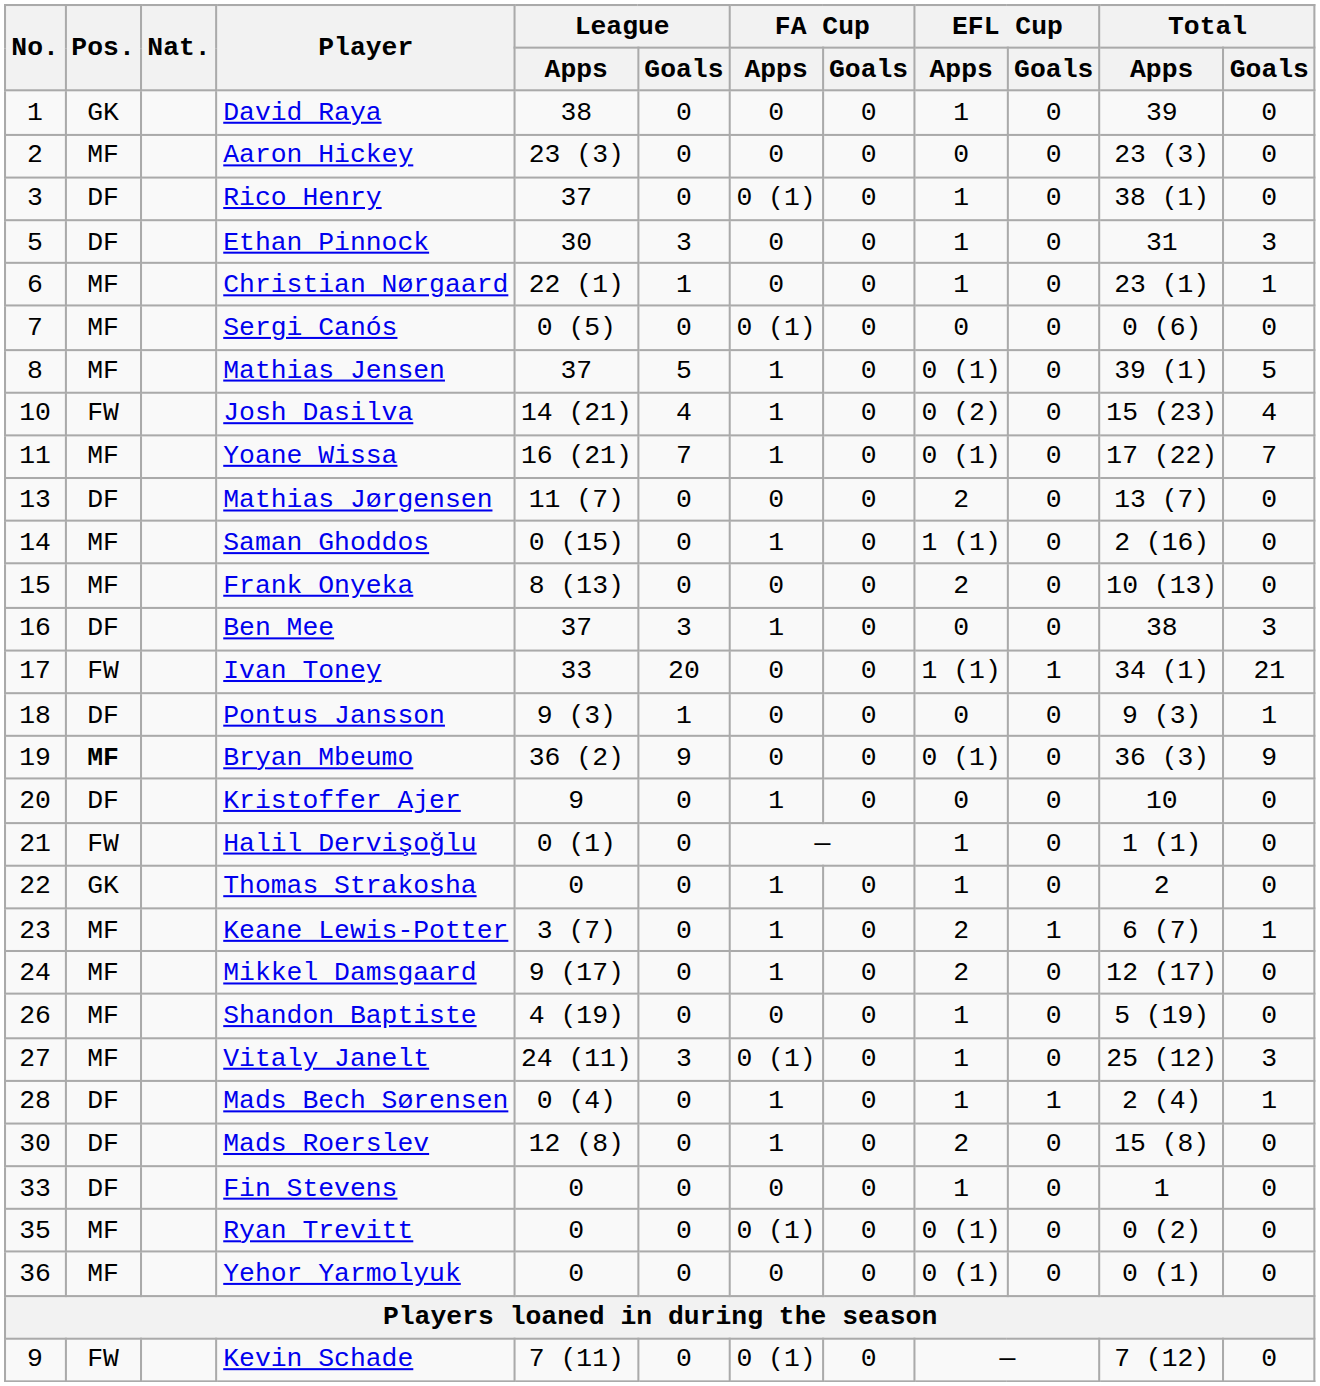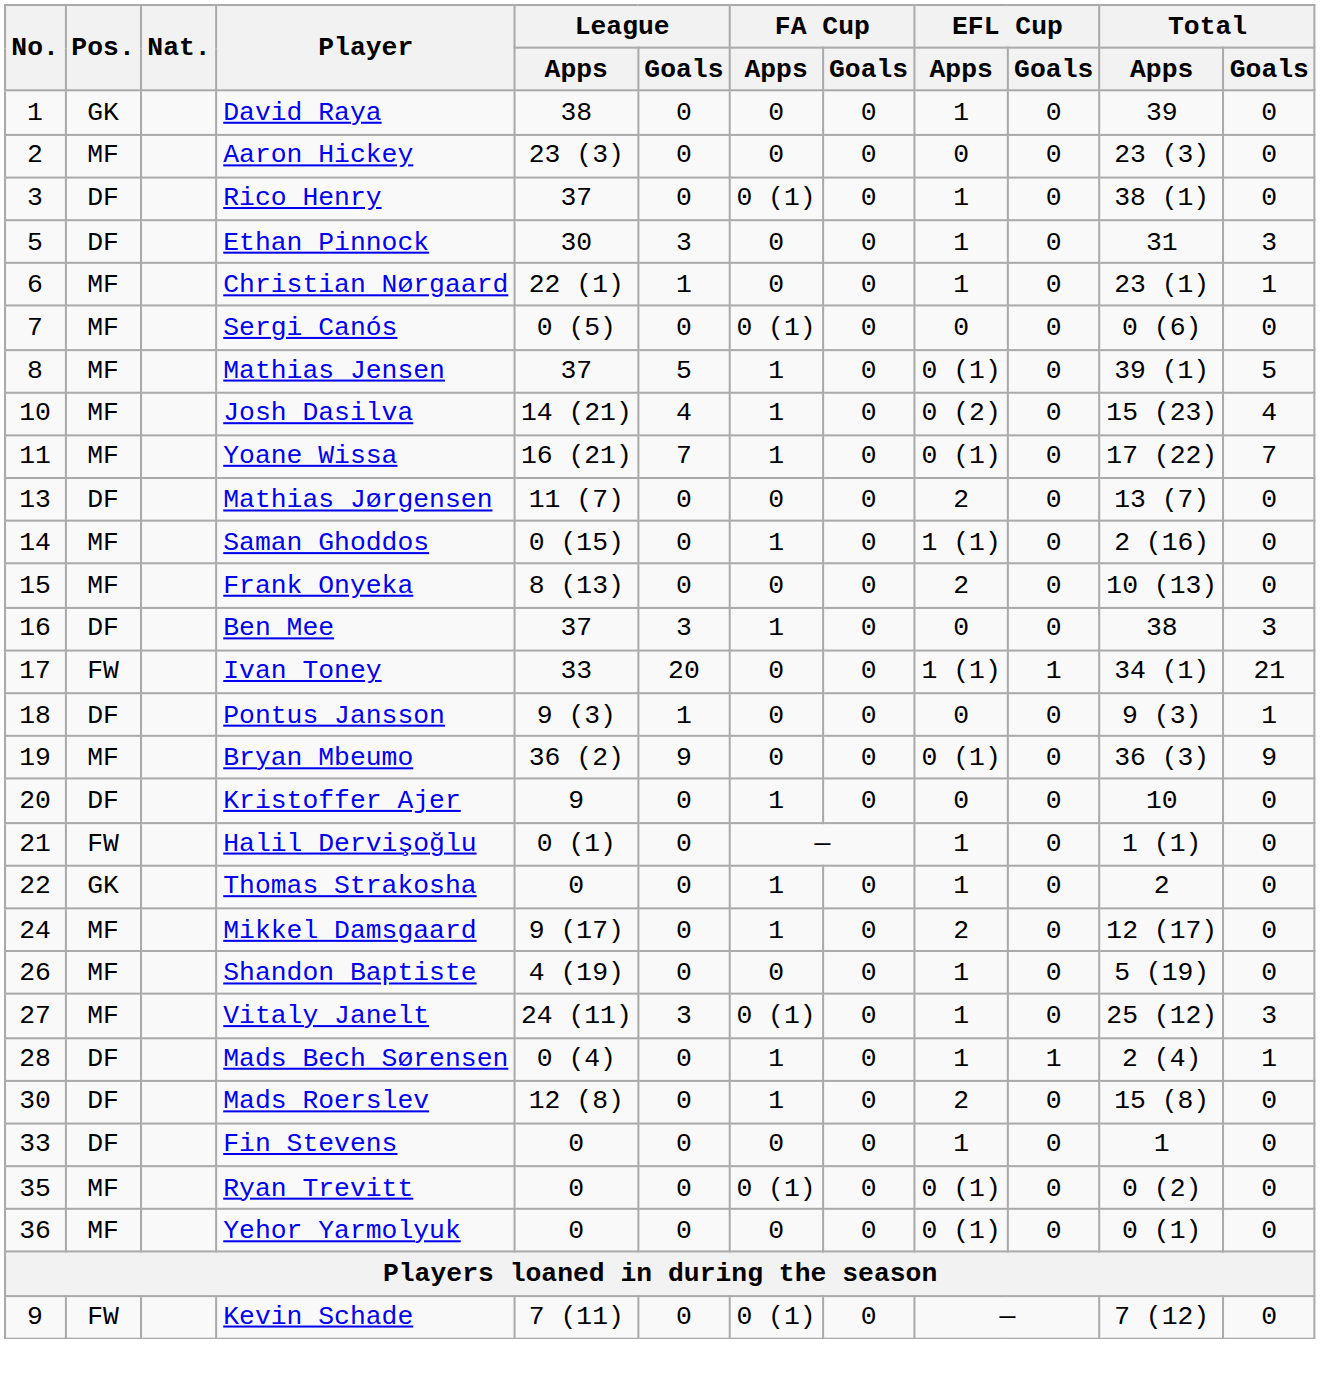Josh Dasilva | Pos.: FW -> MF
Bryan Mbeumo | Pos.: bold -> normal
- row: 23 | MF | Keane Lewis-Potter | 3 (7) | 0 | 1 | 0 | 2 | 1 | 6 (7) | 1
